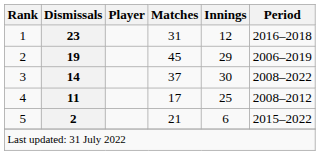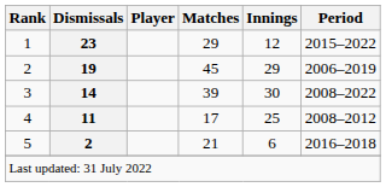1 | Matches: 31 -> 29
1 | Period: 2016–2018 -> 2015–2022
3 | Matches: 37 -> 39
5 | Period: 2015–2022 -> 2016–2018
